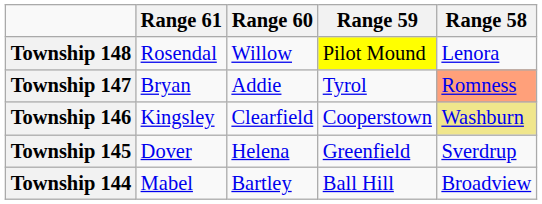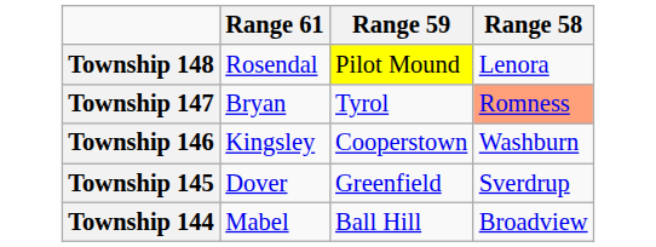- column: Range 60 | Willow | Addie | Clearfield | Helena | Bartley
Township 146 | Range 58: khaki background -> no background
